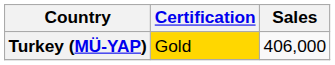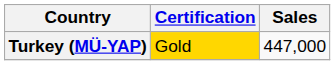Turkey (MÜ-YAP) | Sales: 406,000 -> 447,000
